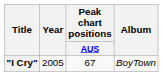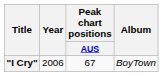"I Cry" | Year: 2005 -> 2006
